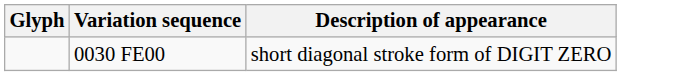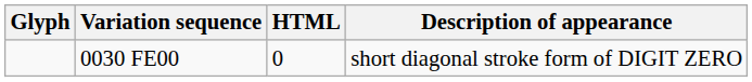+ column: HTML | 0︀
